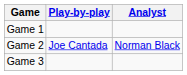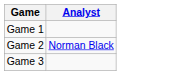- column: Play-by-play | Joe Cantada
